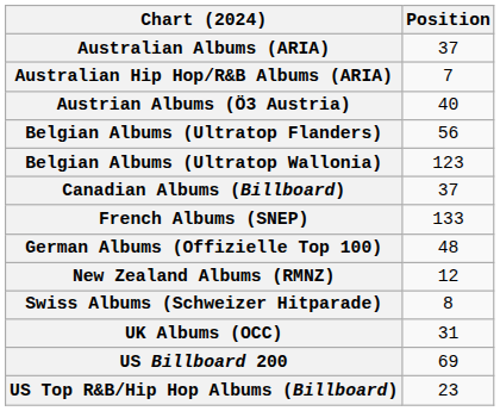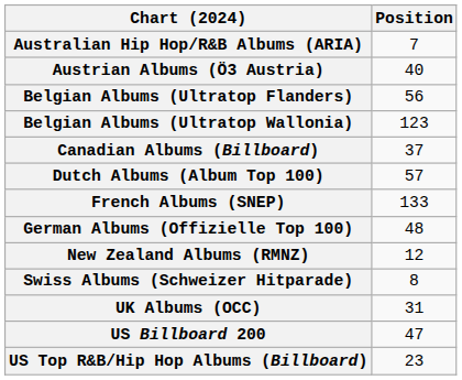- row: Australian Albums (ARIA) | 37
+ row: Dutch Albums (Album Top 100) | 57
US Billboard 200 | Position: 69 -> 47
